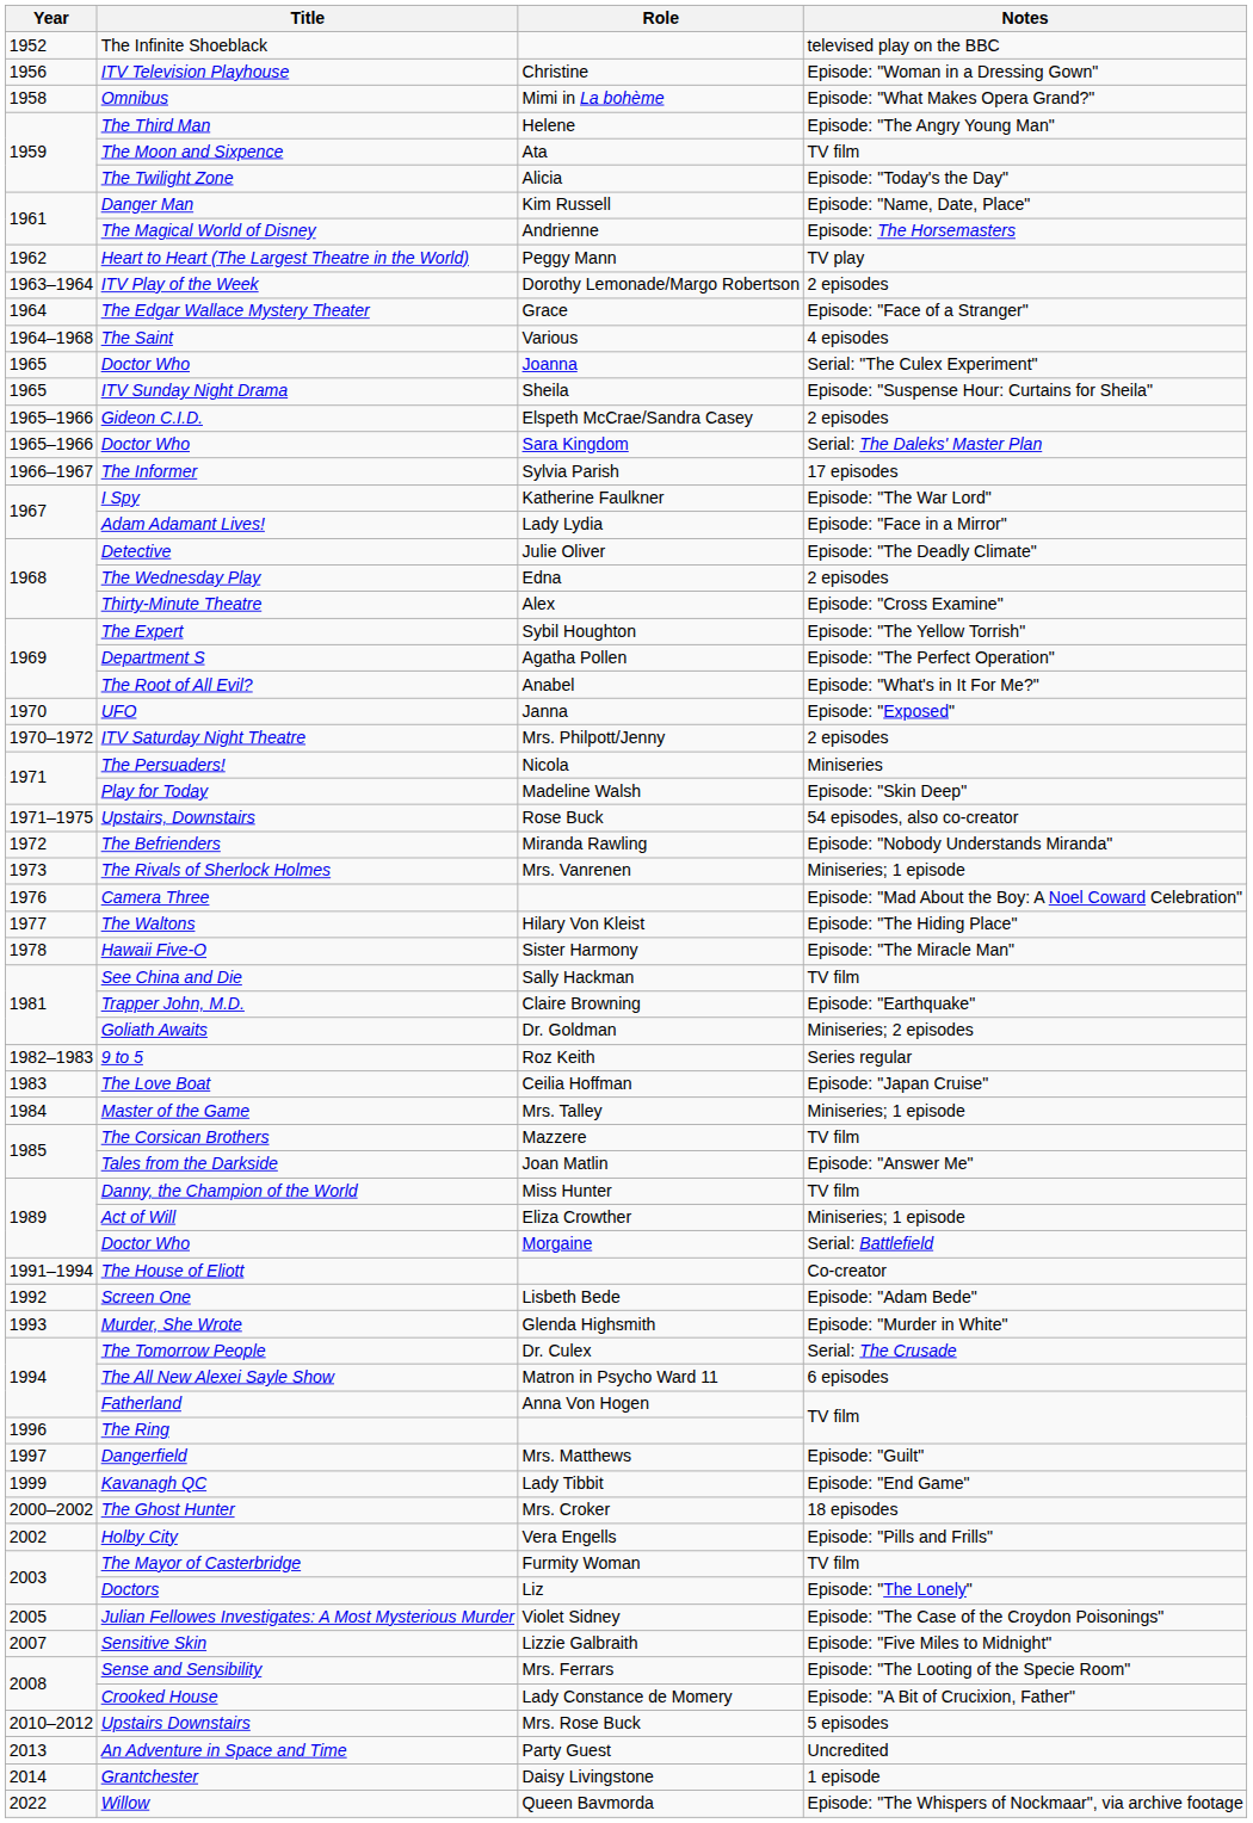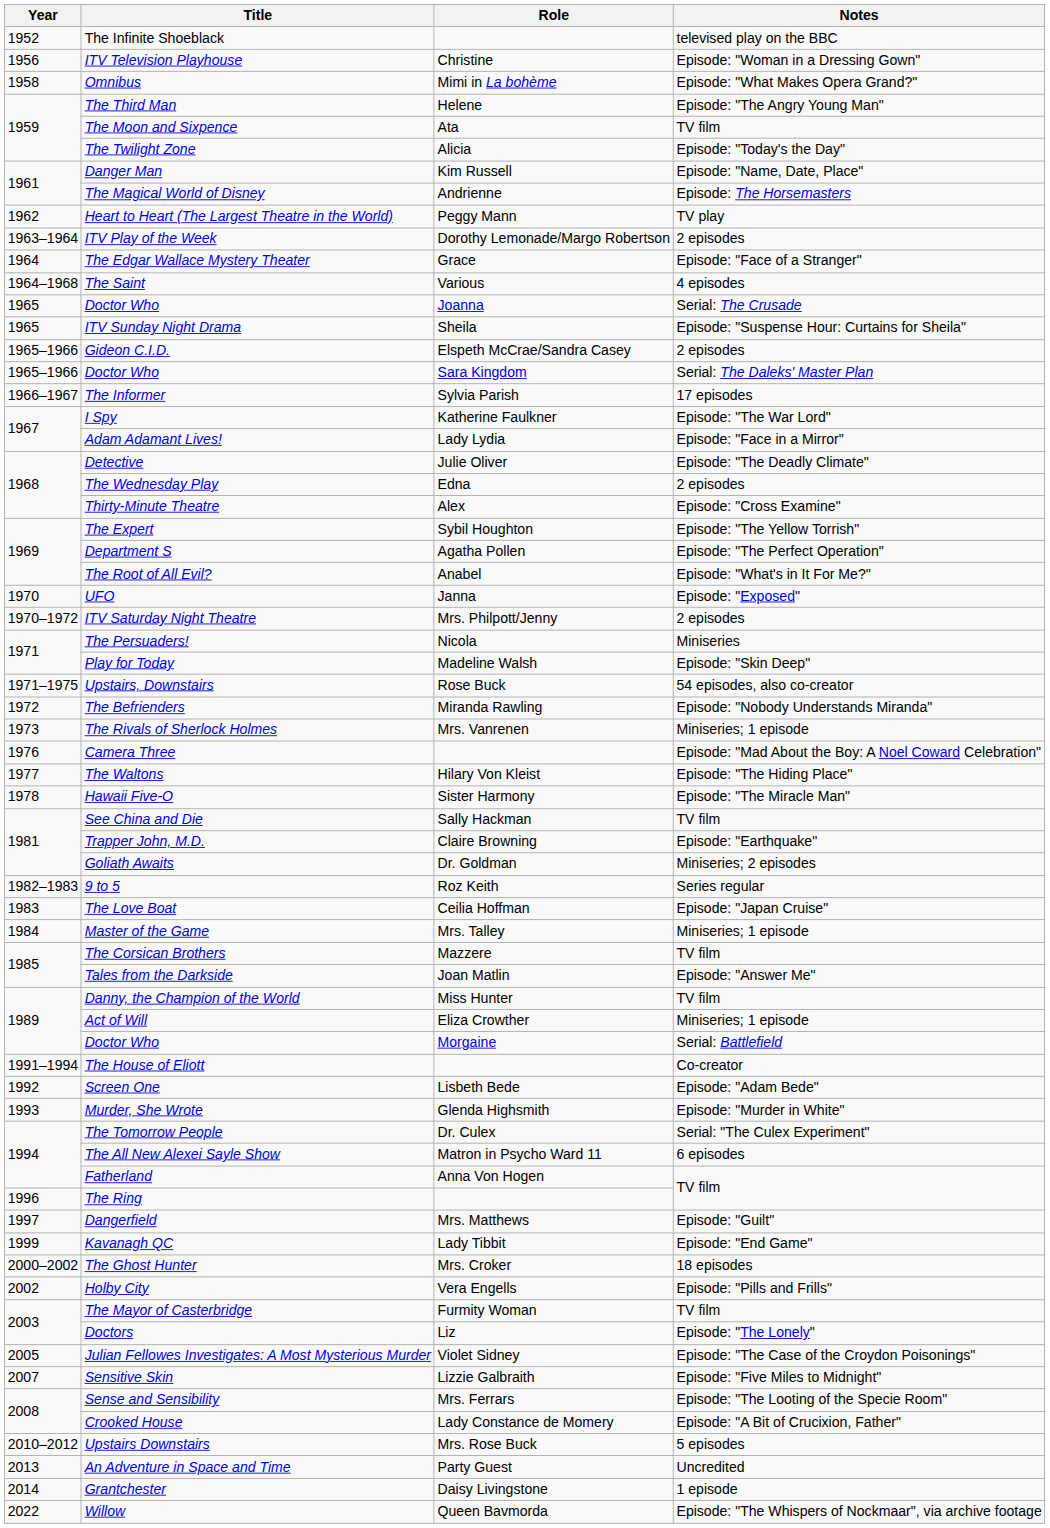Doctor Who / Joanna | Notes: Serial: "The Culex Experiment" -> Serial: The Crusade
The Tomorrow People | Notes: Serial: The Crusade -> Serial: "The Culex Experiment"
